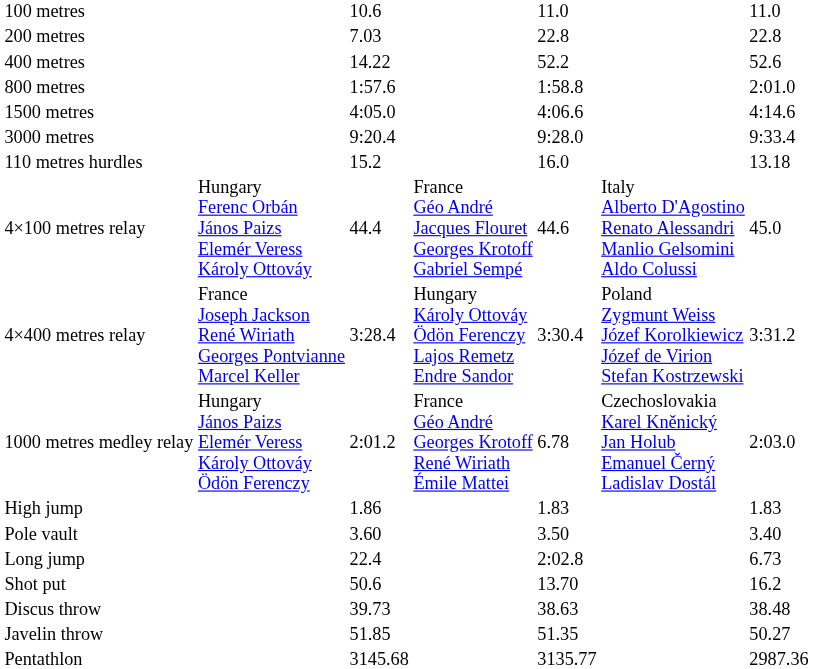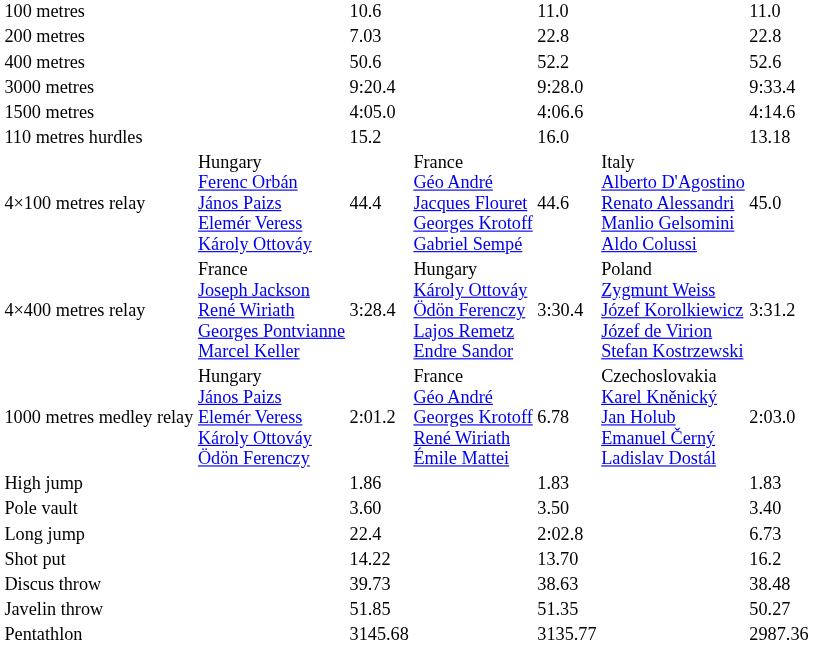400 metres | column 3: 14.22 -> 50.6
- row: 800 metres | 1:57.6 | 1:58.8 | 2:01.0
rows swapped: 1500 metres <-> 3000 metres
Shot put | column 3: 50.6 -> 14.22
